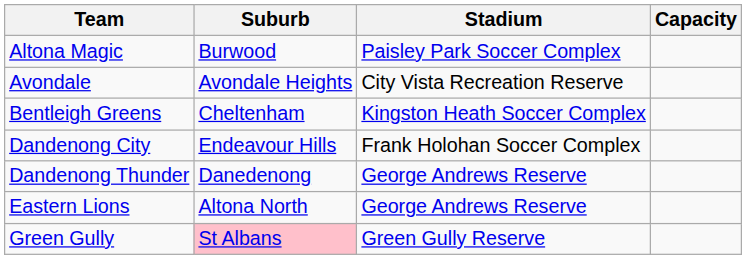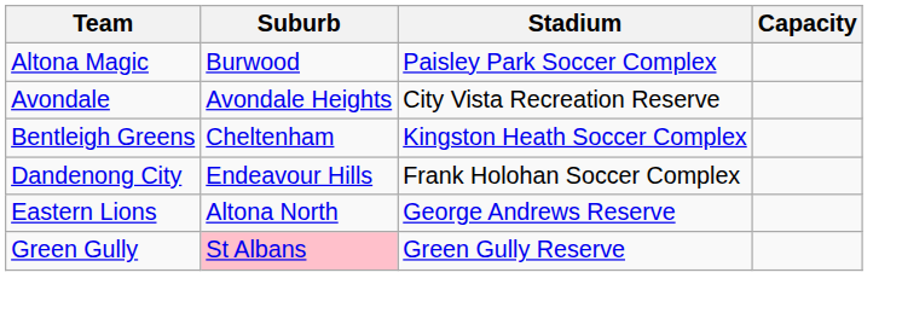- row: Dandenong Thunder | Danedenong | George Andrews Reserve
